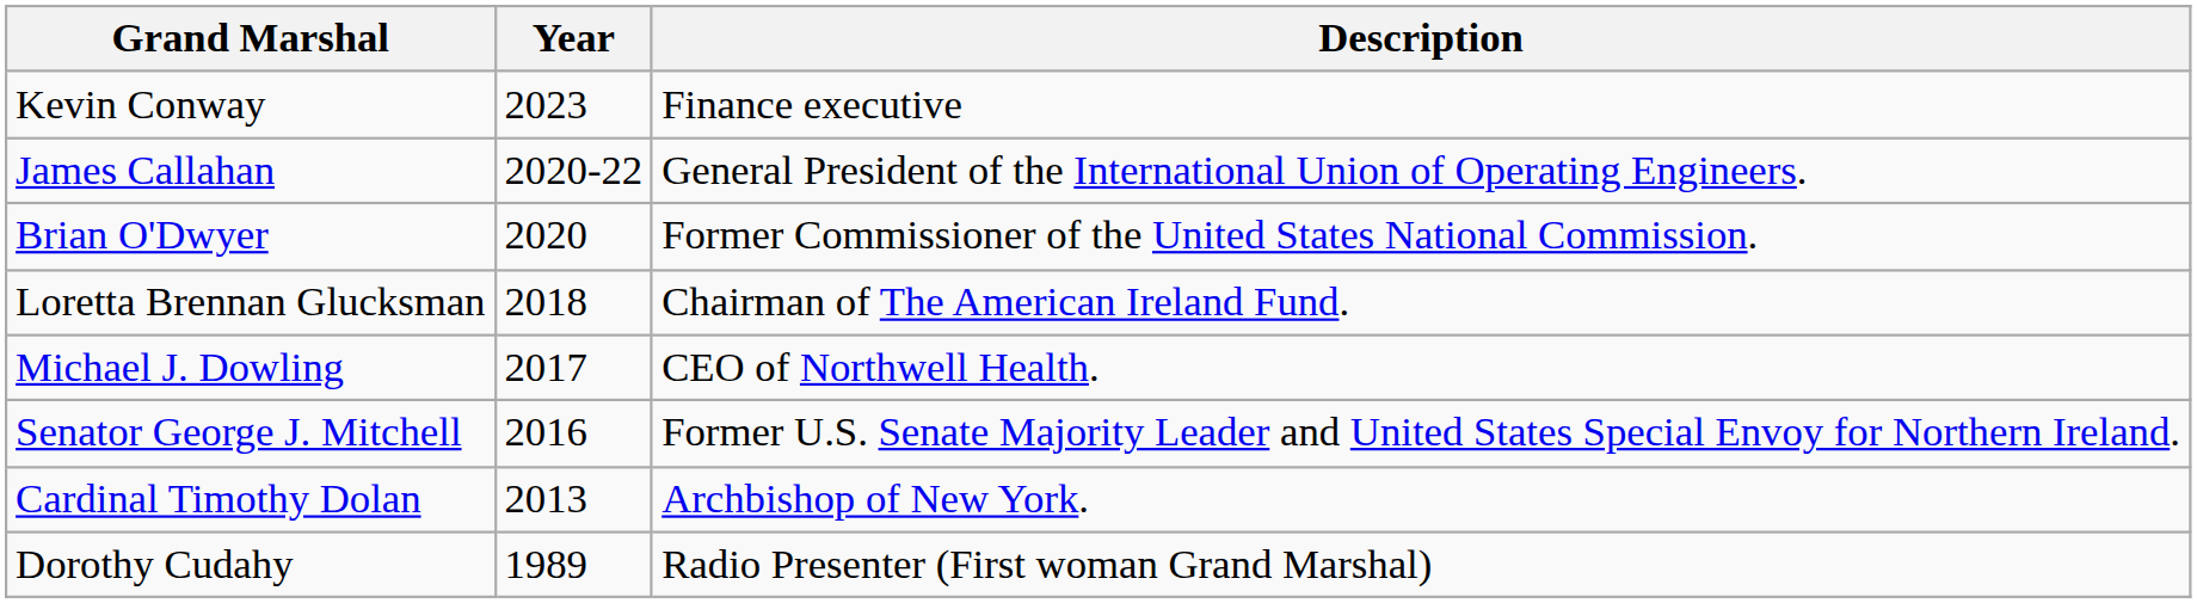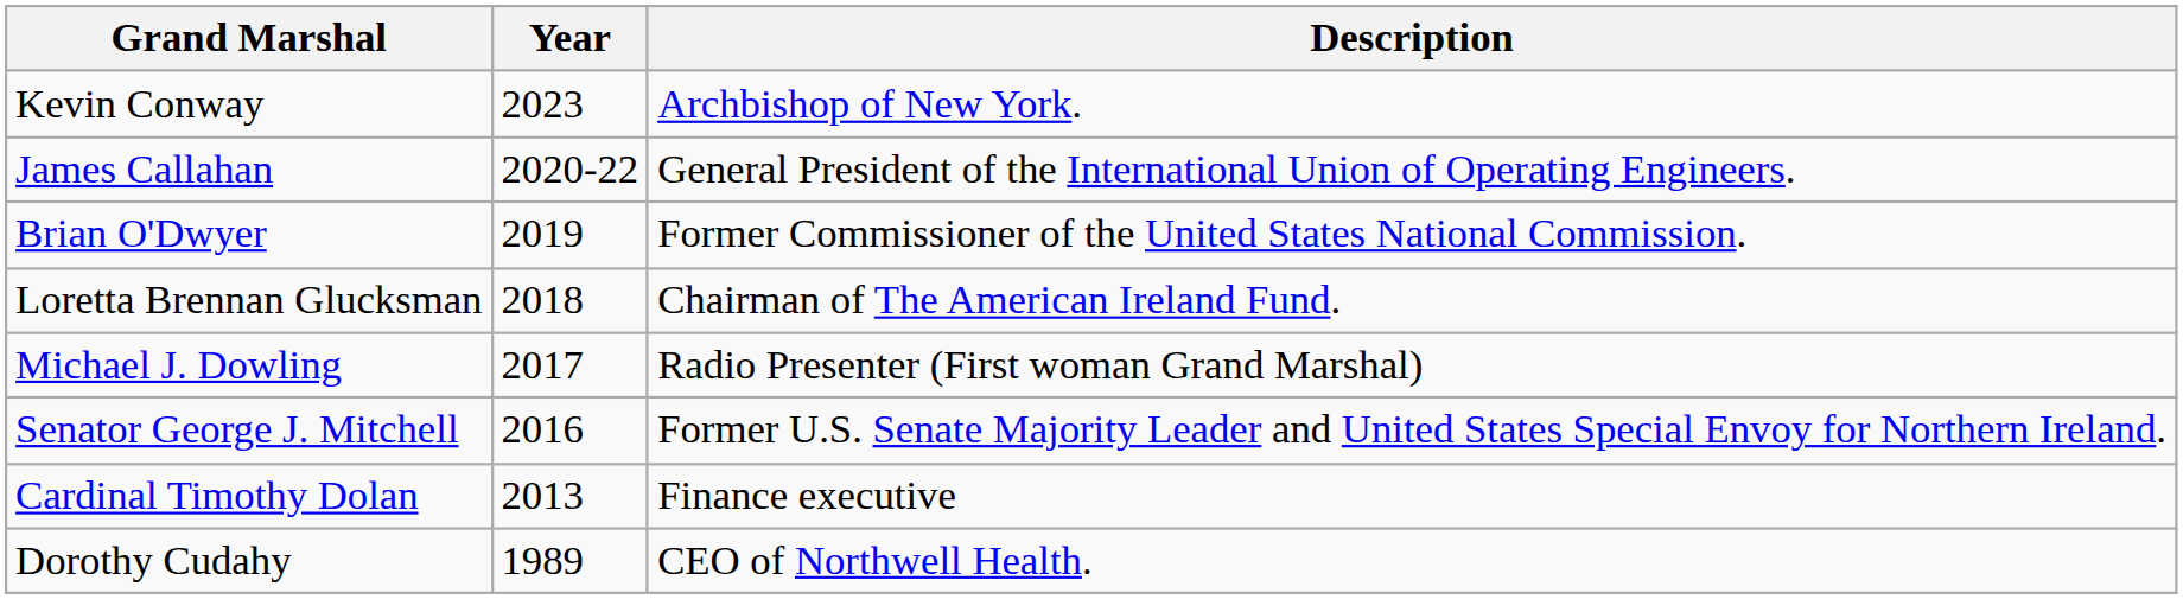Kevin Conway | Description: Finance executive -> Archbishop of New York.
Brian O'Dwyer | Year: 2020 -> 2019
Michael J. Dowling | Description: CEO of Northwell Health. -> Radio Presenter (First woman Grand Marshal)
Cardinal Timothy Dolan | Description: Archbishop of New York. -> Finance executive
Dorothy Cudahy | Description: Radio Presenter (First woman Grand Marshal) -> CEO of Northwell Health.
